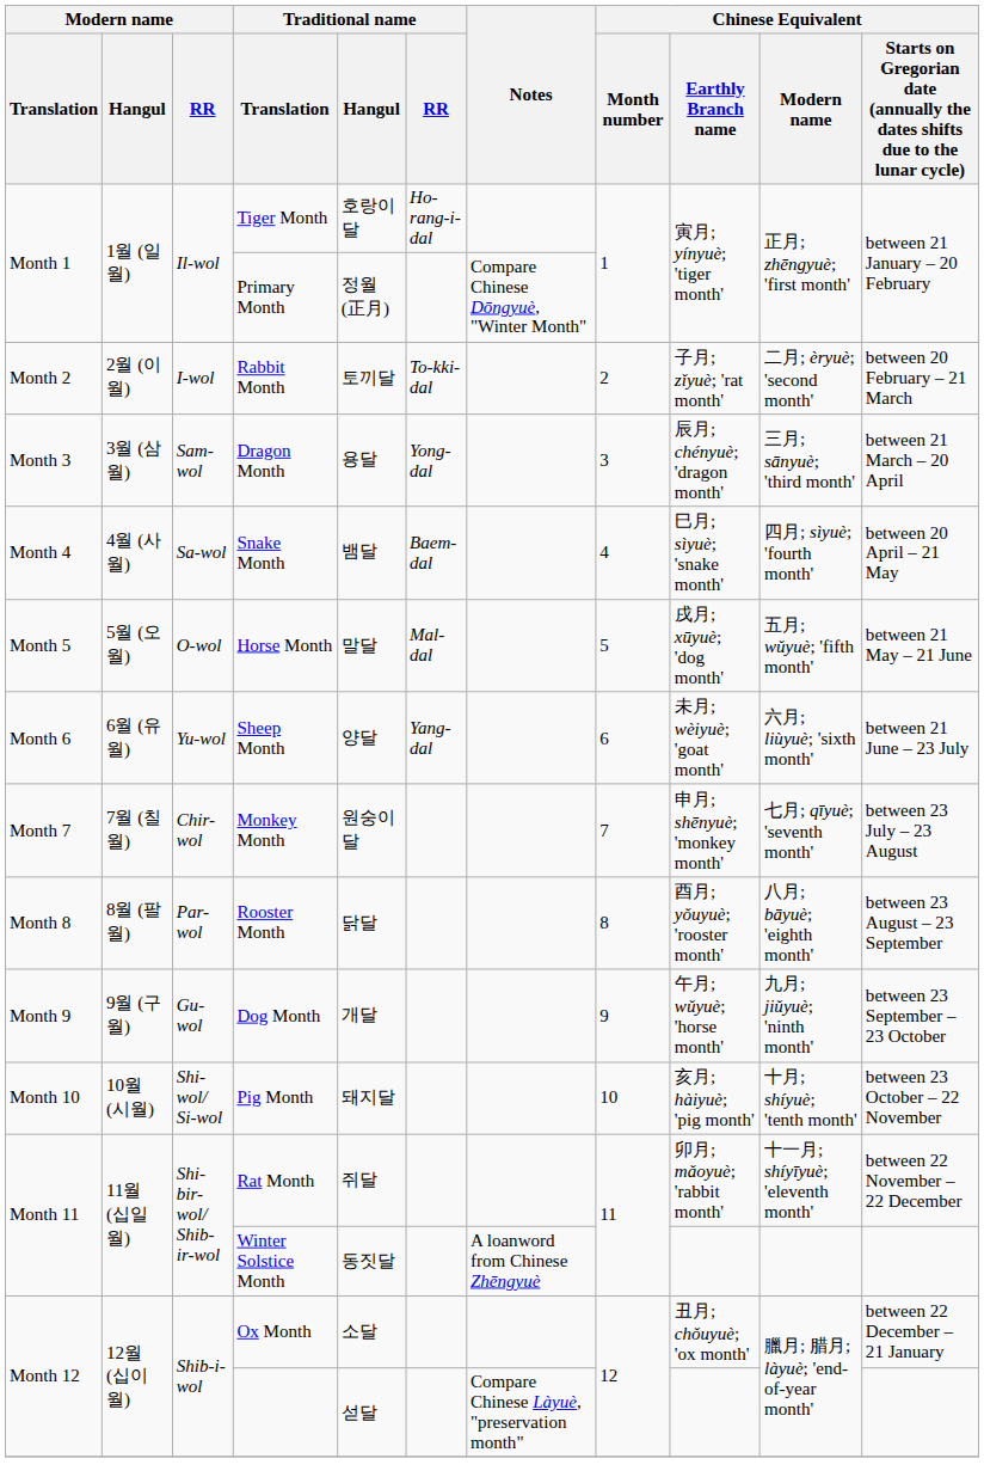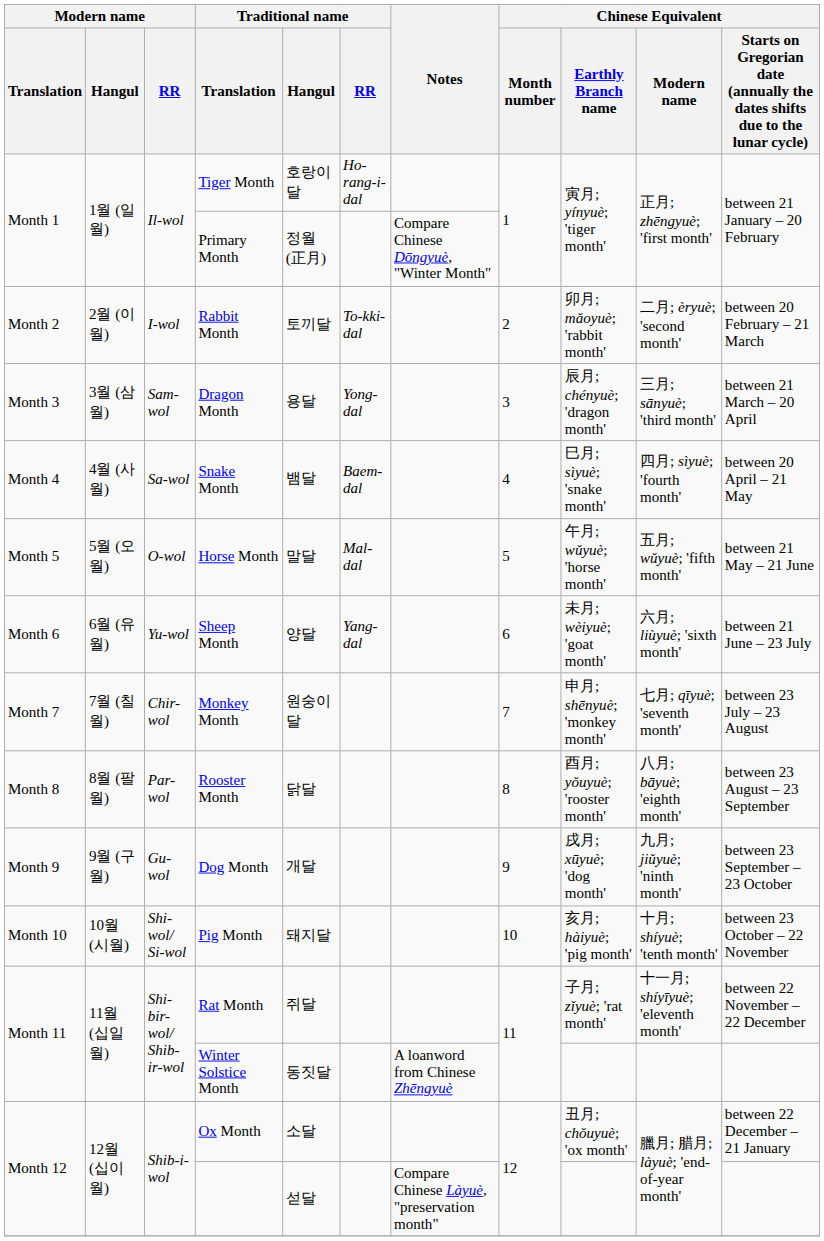Rabbit Month | Chinese Equivalent / Earthly Branch name: 子月; zǐyuè; 'rat month' -> 卯月; mǎoyuè; 'rabbit month'
Horse Month | Chinese Equivalent / Earthly Branch name: 戌月; xūyuè; 'dog month' -> 午月; wǔyuè; 'horse month'
Dog Month | Chinese Equivalent / Earthly Branch name: 午月; wǔyuè; 'horse month' -> 戌月; xūyuè; 'dog month'
Rat Month | Chinese Equivalent / Earthly Branch name: 卯月; mǎoyuè; 'rabbit month' -> 子月; zǐyuè; 'rat month'
